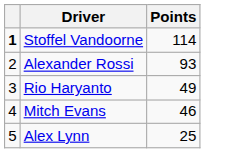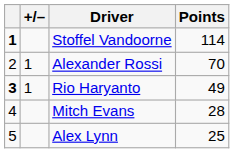+ column: +/– | 1 | 1
Alexander Rossi | Points: 93 -> 70
Rio Haryanto | column 1: normal -> bold
Mitch Evans | Points: 46 -> 28
